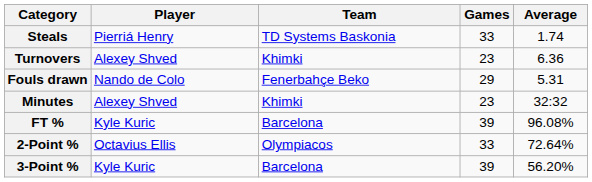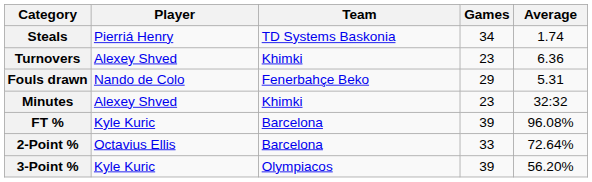Steals | Games: 33 -> 34
2-Point % | Team: Olympiacos -> Barcelona
3-Point % | Team: Barcelona -> Olympiacos
